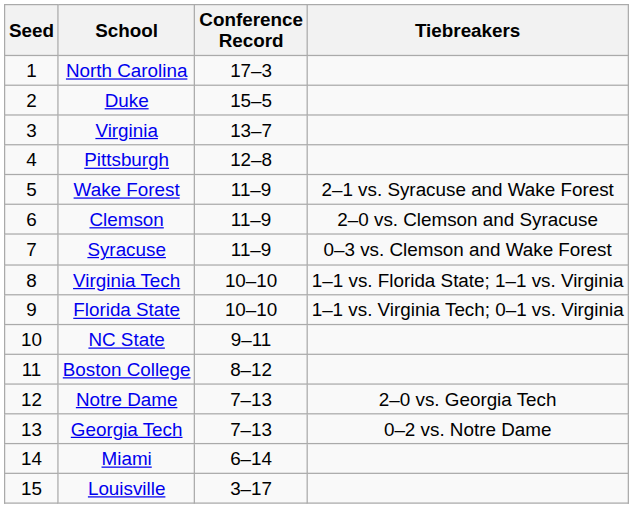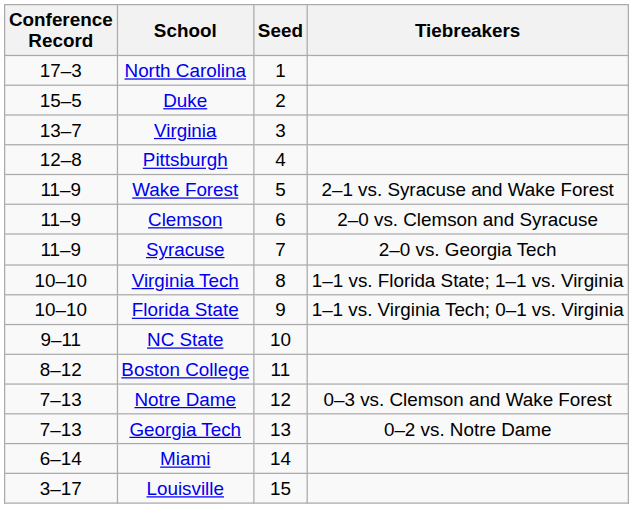columns swapped: Seed <-> Conference Record
Syracuse | Tiebreakers: 0–3 vs. Clemson and Wake Forest -> 2–0 vs. Georgia Tech
Notre Dame | Tiebreakers: 2–0 vs. Georgia Tech -> 0–3 vs. Clemson and Wake Forest
